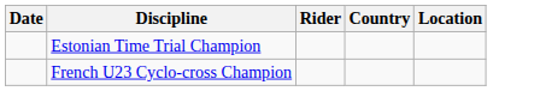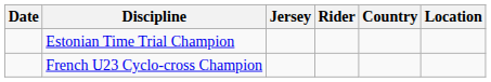+ column: Jersey
